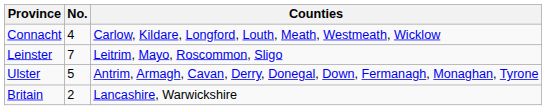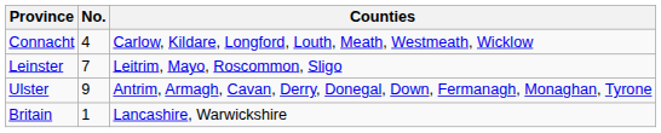Ulster | No.: 5 -> 9
Britain | No.: 2 -> 1
